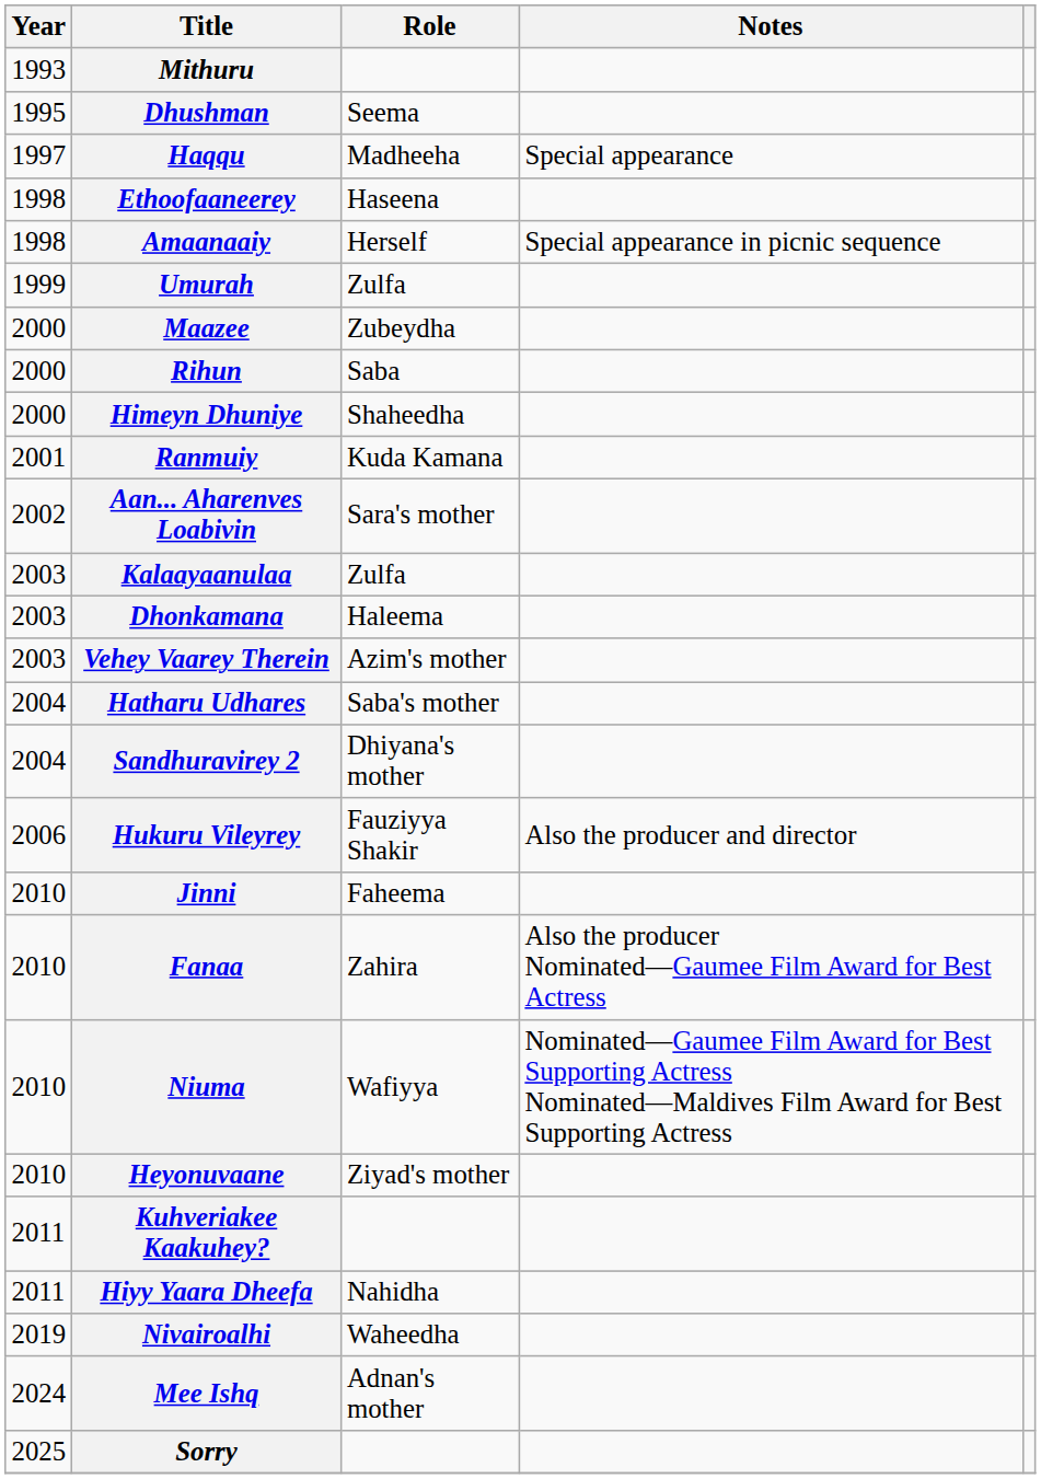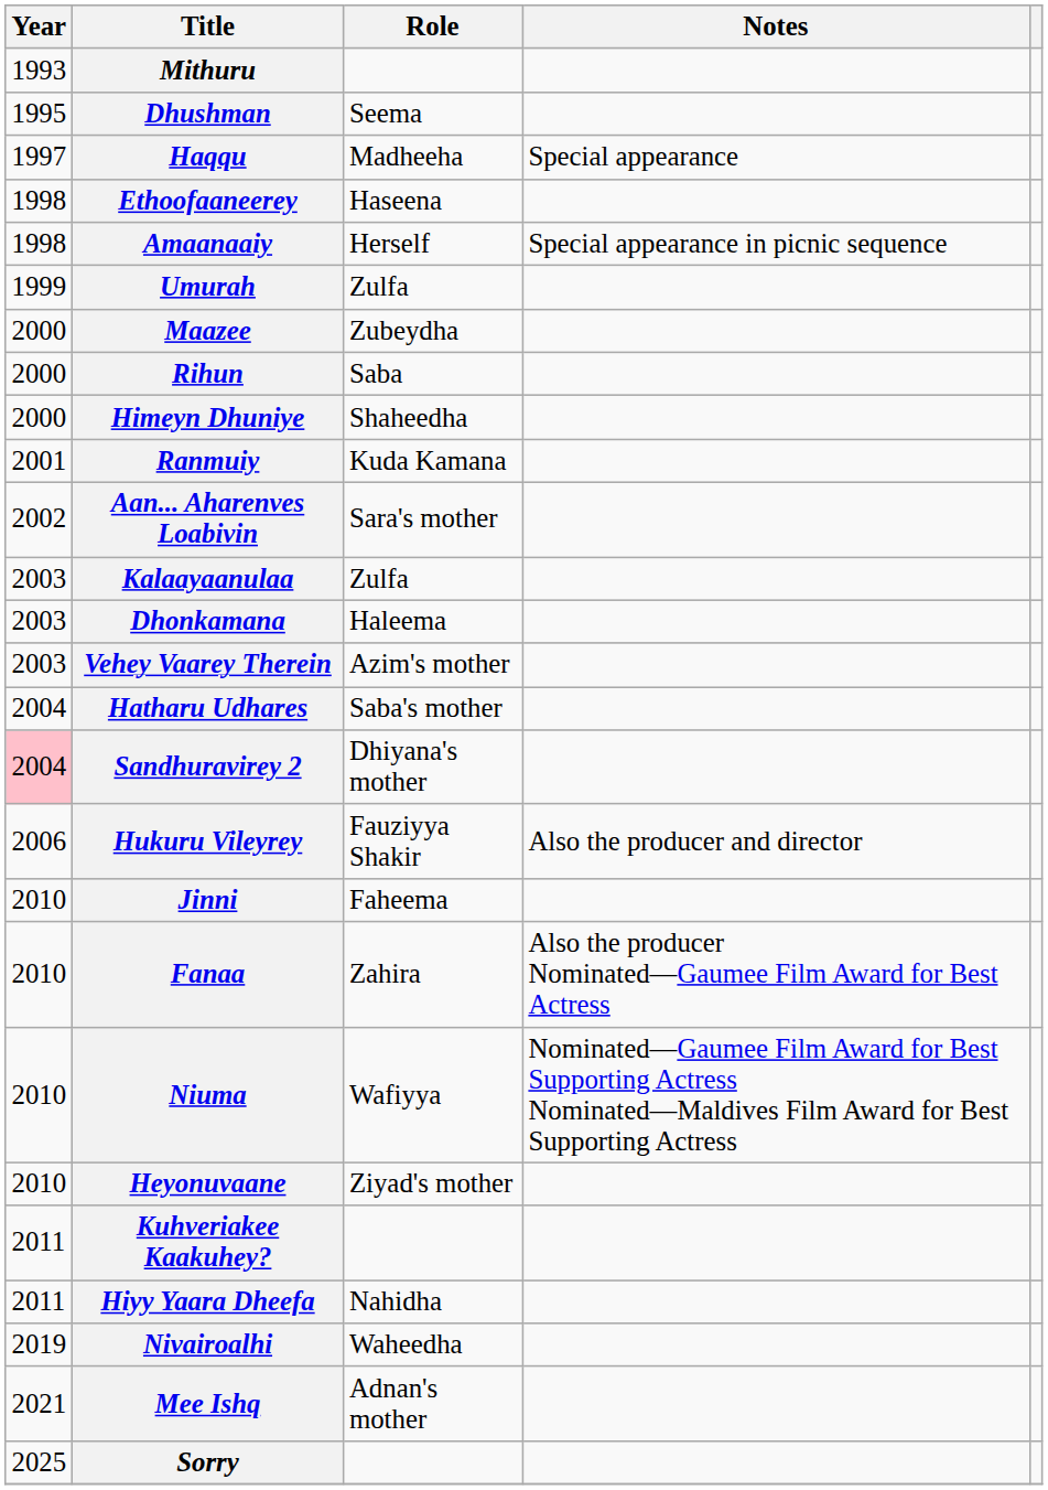Sandhuravirey 2 | Year: no background -> pink background
Mee Ishq | Year: 2024 -> 2021
